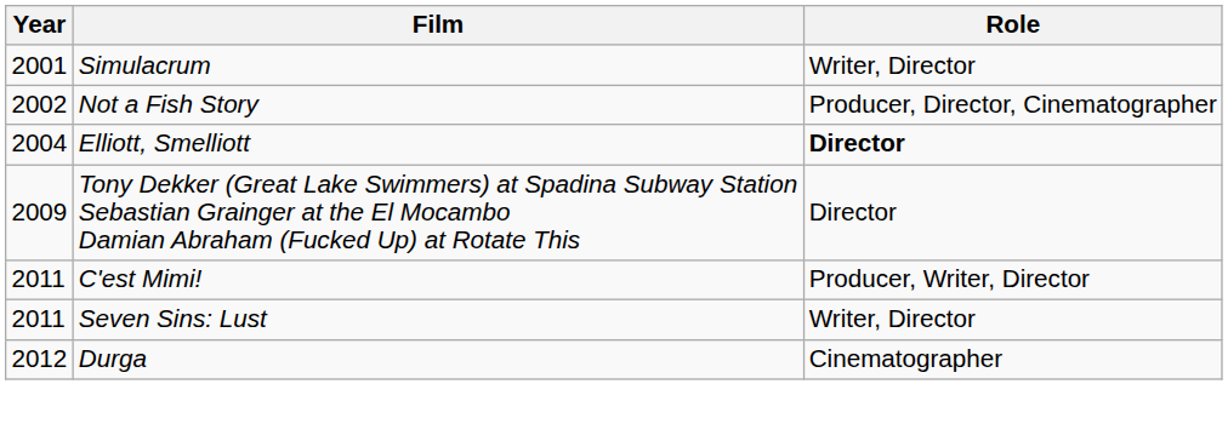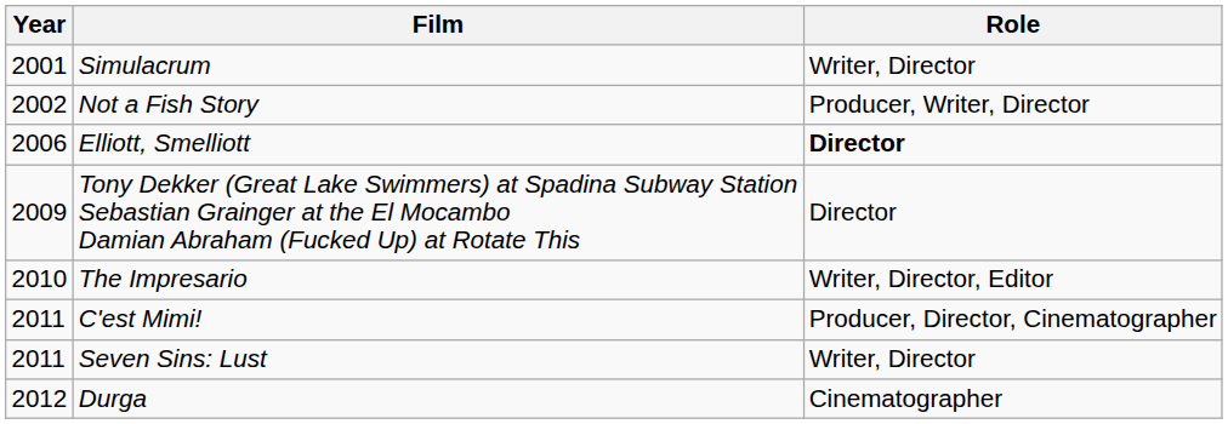Not a Fish Story | Role: Producer, Director, Cinematographer -> Producer, Writer, Director
Elliott, Smelliott | Year: 2004 -> 2006
+ row: 2010 | The Impresario | Writer, Director, Editor
C'est Mimi! | Role: Producer, Writer, Director -> Producer, Director, Cinematographer
